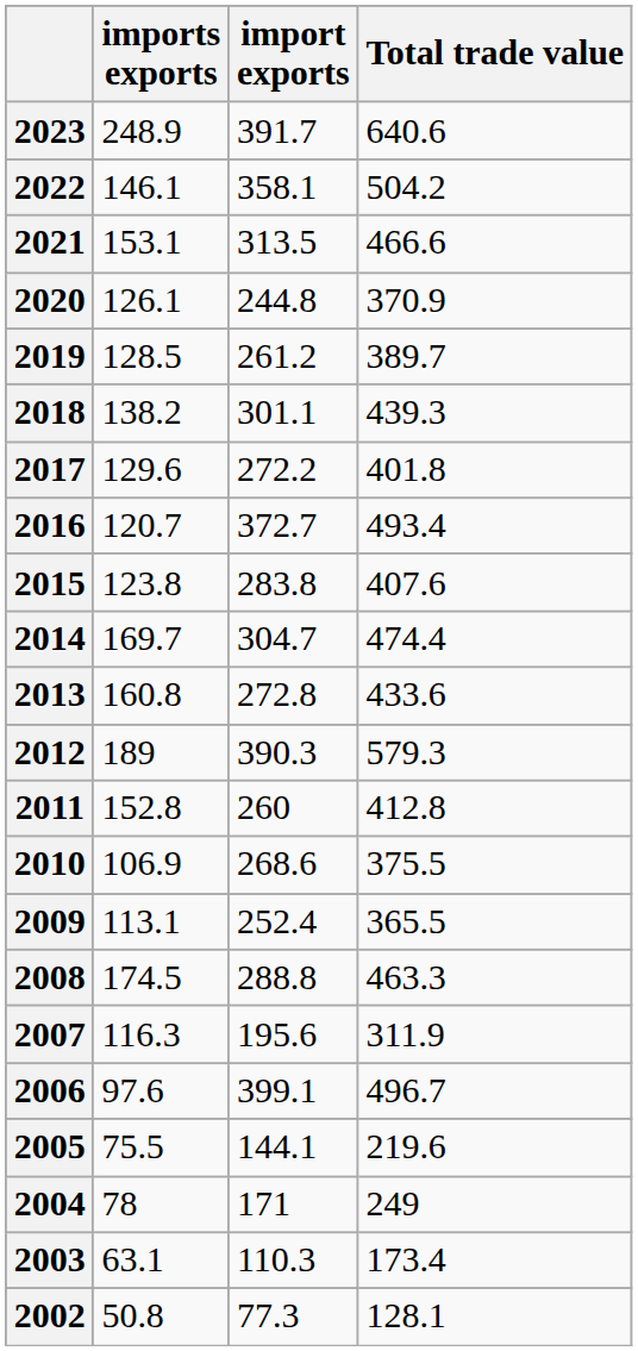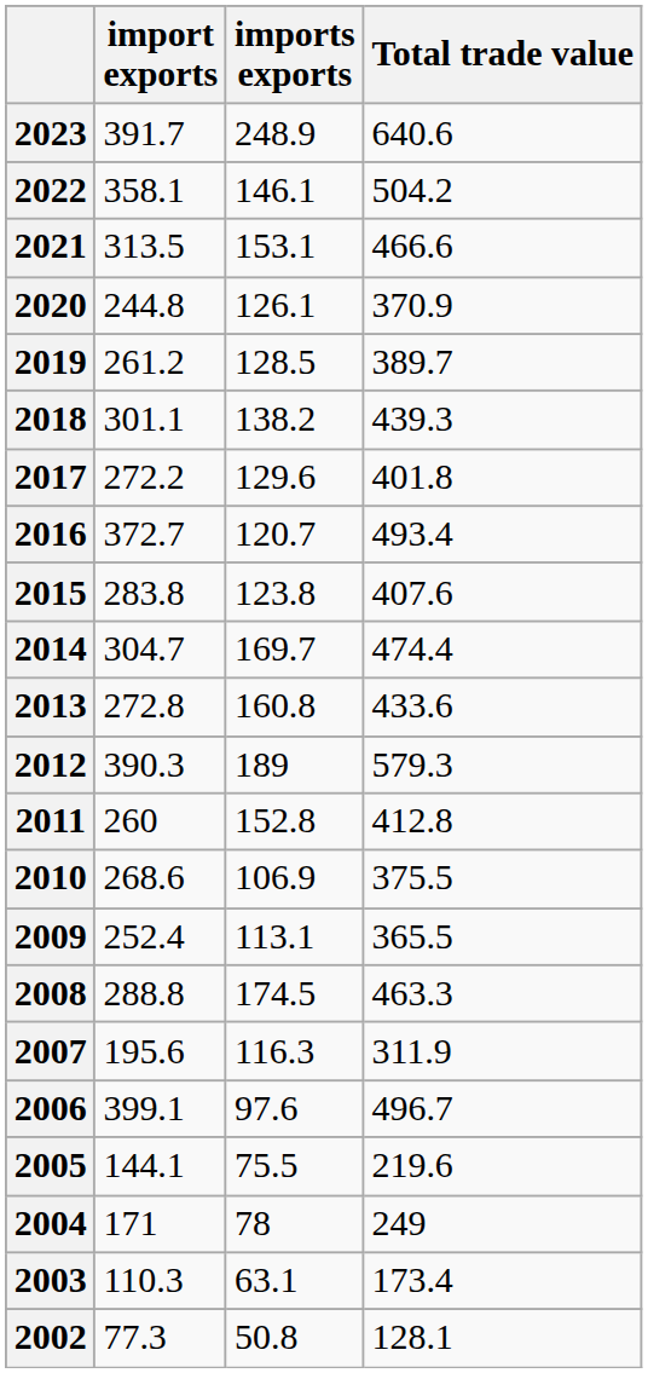columns swapped: import exports <-> imports exports
